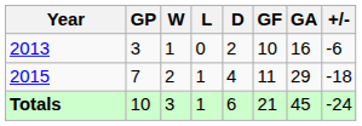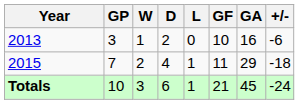columns swapped: D <-> L
